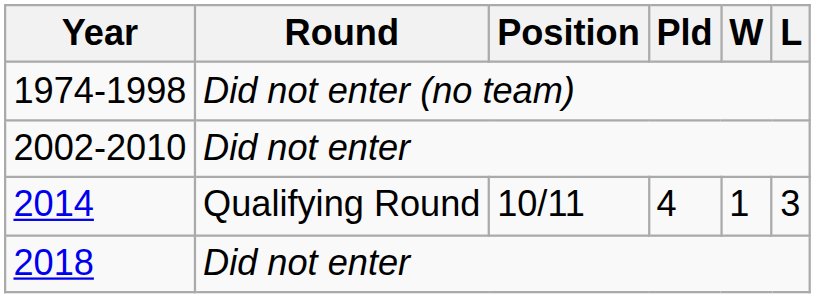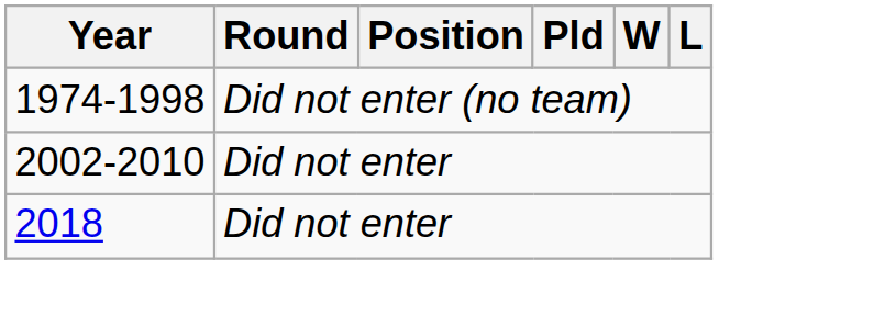- row: 2014 | Qualifying Round | 10/11 | 4 | 1 | 3
